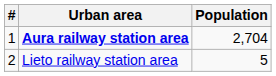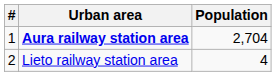Lieto railway station area | Population: 5 -> 4
